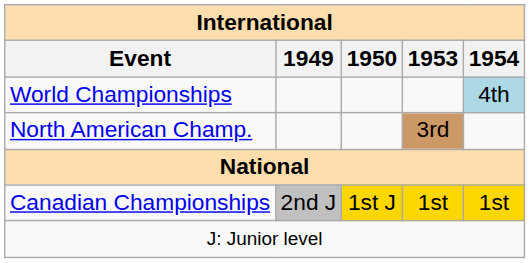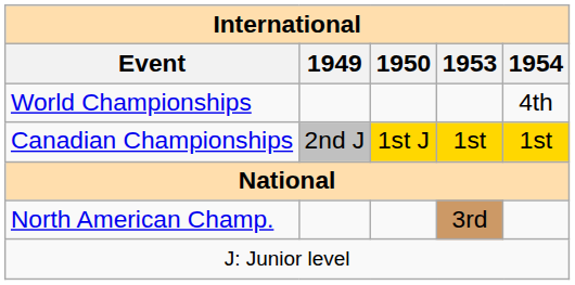World Championships | 1954: lightblue background -> no background
rows swapped: North American Champ. <-> Canadian Championships
